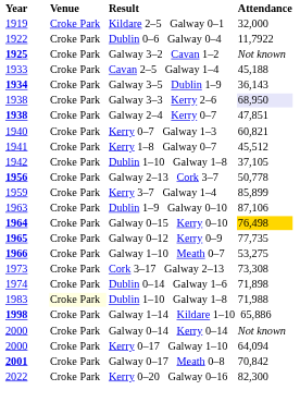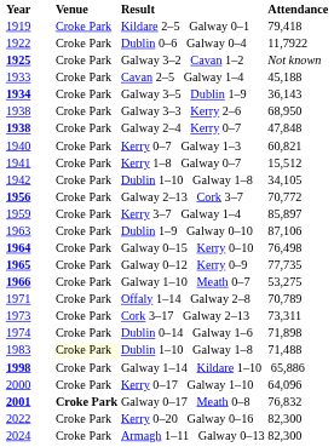Kildare 2–5 Galway 0–1 | Attendance: 32,000 -> 79,418
Galway 3–3 Kerry 2–6 | Attendance: lavender background -> no background
Galway 2–4 Kerry 0–7 | Attendance: 47,851 -> 47,848
Kerry 1–8 Galway 0–7 | Attendance: 45,512 -> 15,512
1942 / Dublin 1–10 Galway 1–8 | Attendance: 37,105 -> 34,105
Galway 2–13 Cork 3–7 | Attendance: 50,778 -> 70,772
Kerry 3–7 Galway 1–4 | Attendance: 85,899 -> 85,897
Galway 0–15 Kerry 0–10 | Attendance: gold background -> no background
+ row: 1971 | Croke Park | Offaly 1–14 Galway 2–8 | 70,789
Cork 3–17 Galway 2–13 | Attendance: 73,308 -> 73,311
1983 / Dublin 1–10 Galway 1–8 | Attendance: 71,988 -> 71,488
- row: 2000 | Croke Park | Galway 0–14 Kerry 0–14 | Not known
Kerry 0–17 Galway 1–10 | Attendance: 64,094 -> 64,096
Galway 0–17 Meath 0–8 | Venue: normal -> bold
Galway 0–17 Meath 0–8 | Attendance: 70,842 -> 76,832
+ row: 2024 | Croke Park | Armagh 1–11 Galway 0–13 | 82,300
